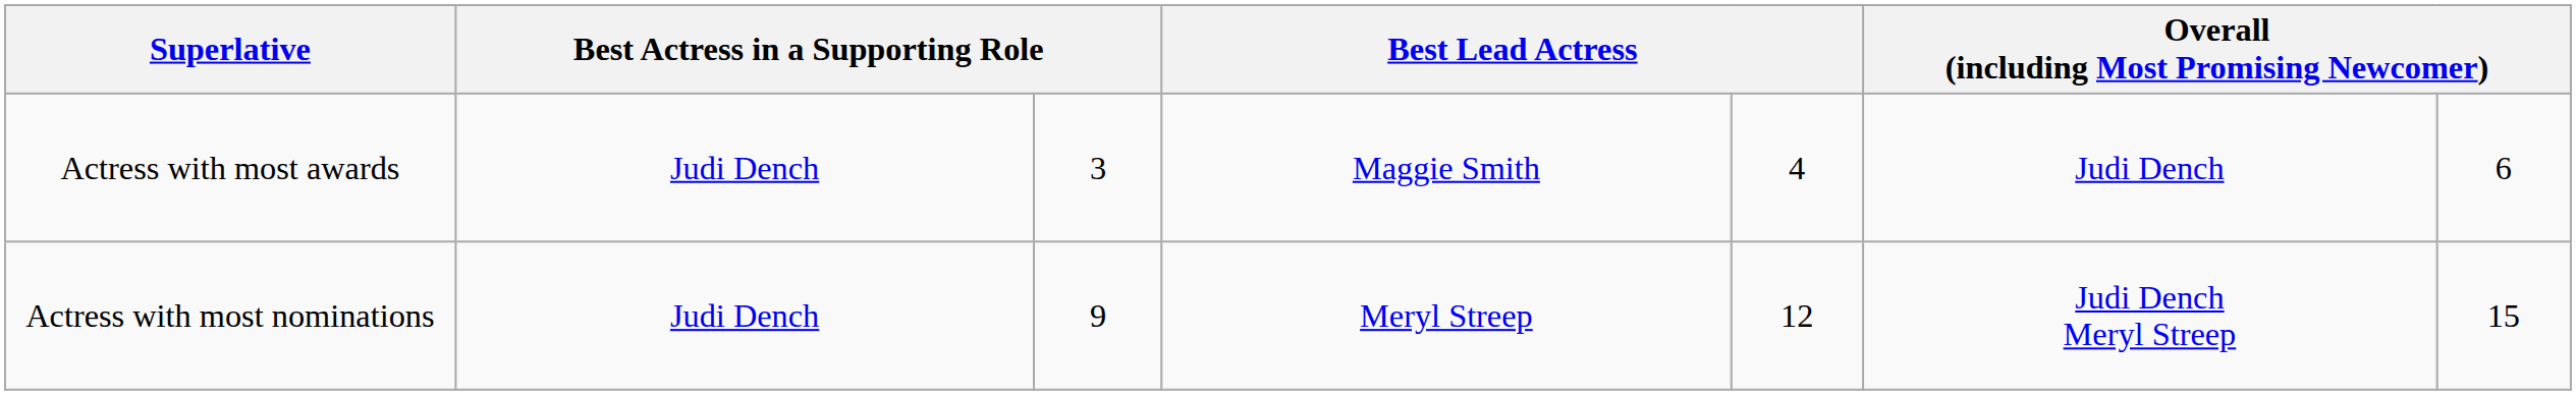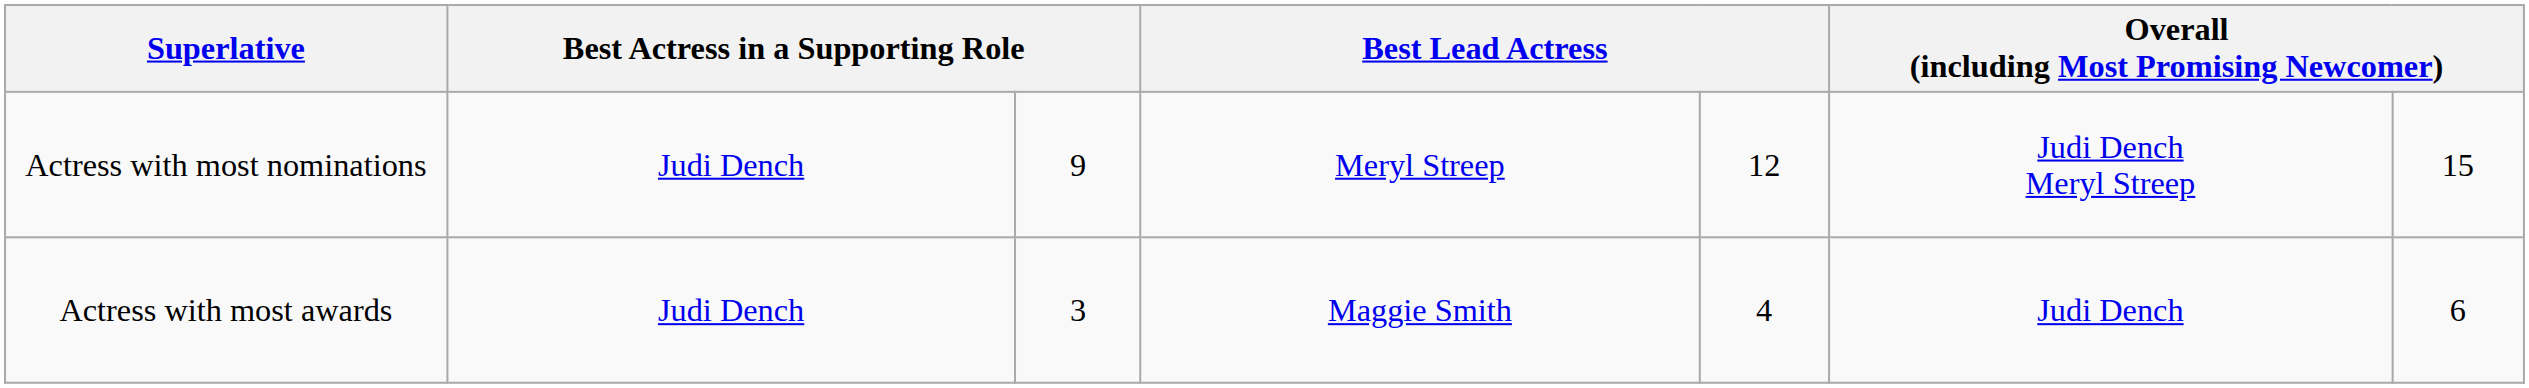rows swapped: Actress with most awards <-> Actress with most nominations
